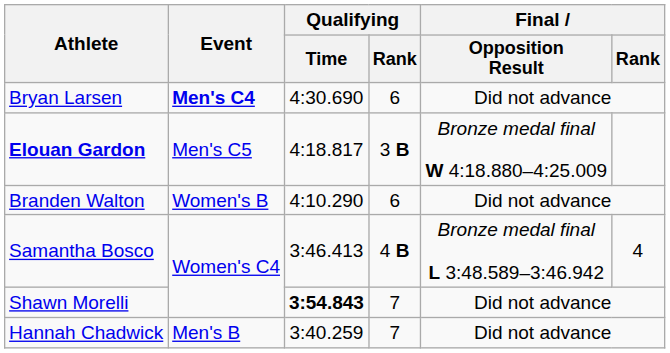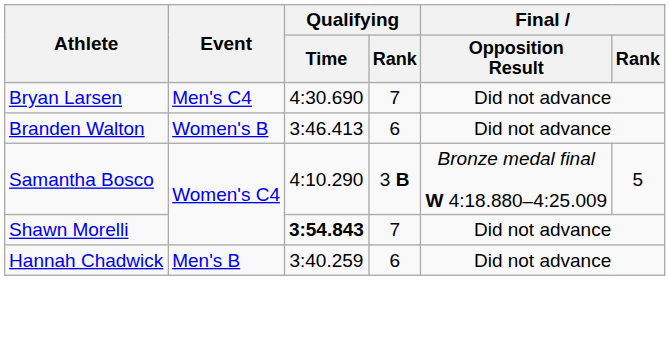Bryan Larsen | Event: bold -> normal
Bryan Larsen | Qualifying / Rank: 6 -> 7
- row: Elouan Gardon | Men's C5 | 4:18.817 | 3 B | Bronze medal final W 4:18.880–4:25.009
Branden Walton | Qualifying / Time: 4:10.290 -> 3:46.413
Samantha Bosco | Qualifying / Time: 3:46.413 -> 4:10.290
Samantha Bosco | Qualifying / Rank: 4 B -> 3 B
Samantha Bosco | Final / Opposition Result: Bronze medal final L 3:48.589–3:46.942 -> Bronze medal final W 4:18.880–4:25.009
Samantha Bosco | Final / Rank: 4 -> 5
Hannah Chadwick | Qualifying / Rank: 7 -> 6
